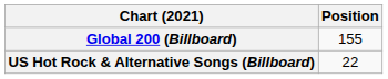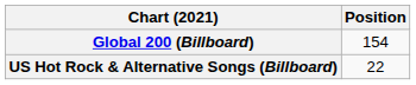Global 200 (Billboard) | Position: 155 -> 154
